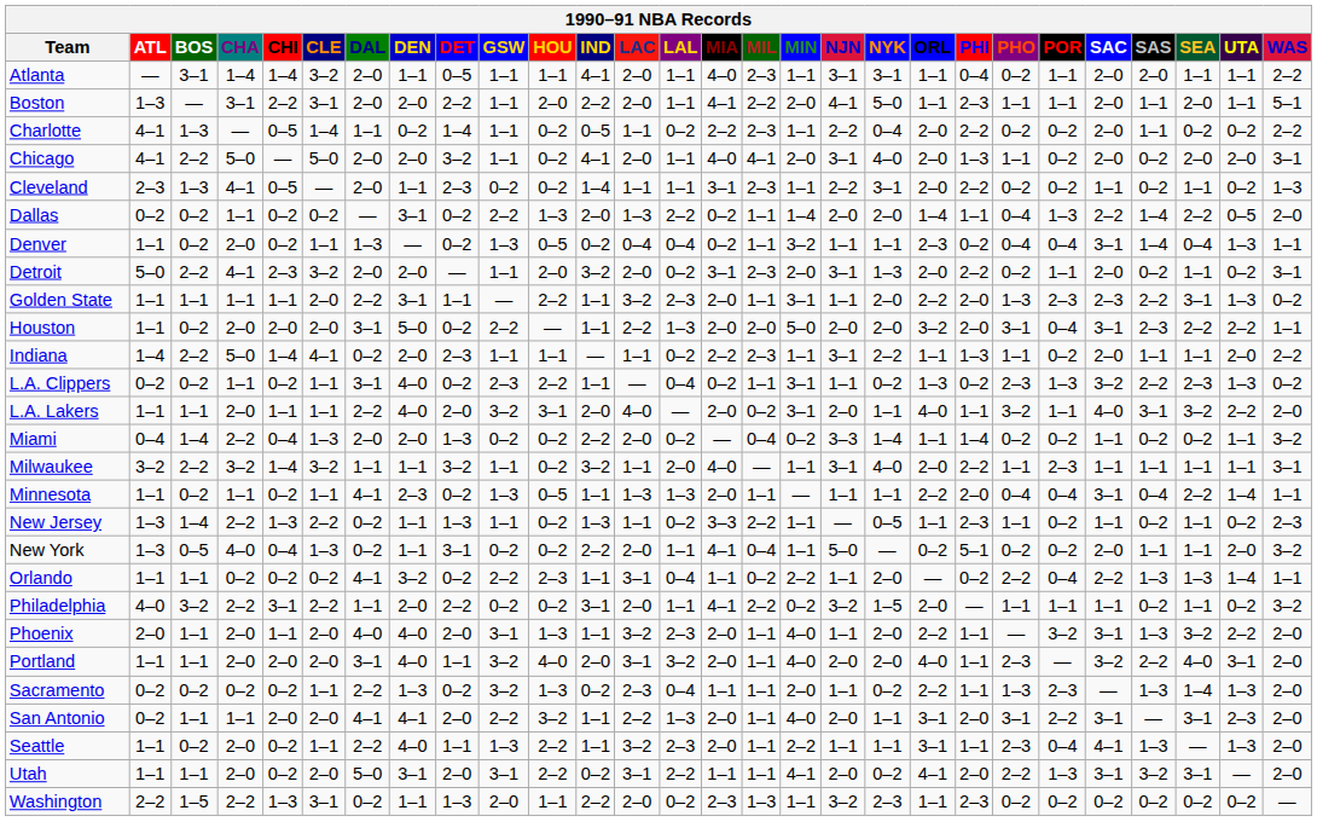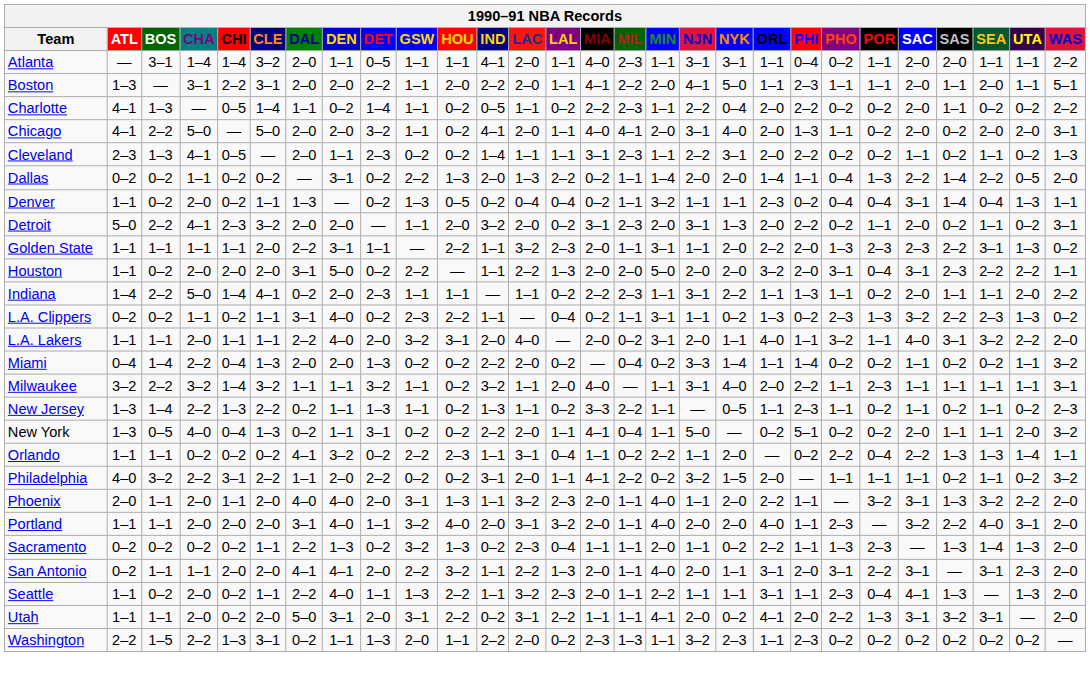- row: Minnesota | 1–1 | 0–2 | 1–1 | 0–2 | 1–1 | 4–1 | 2–3 | 0–2 | 1–3 | 0–5 | 1–1 | 1–3 | 1–3 | 2–0 | 1–1 | — | 1–1 | 1–1 | 2–2 | 2–0 | 0–4 | 0–4 | 3–1 | 0–4 | 2–2 | 1–4 | 1–1
